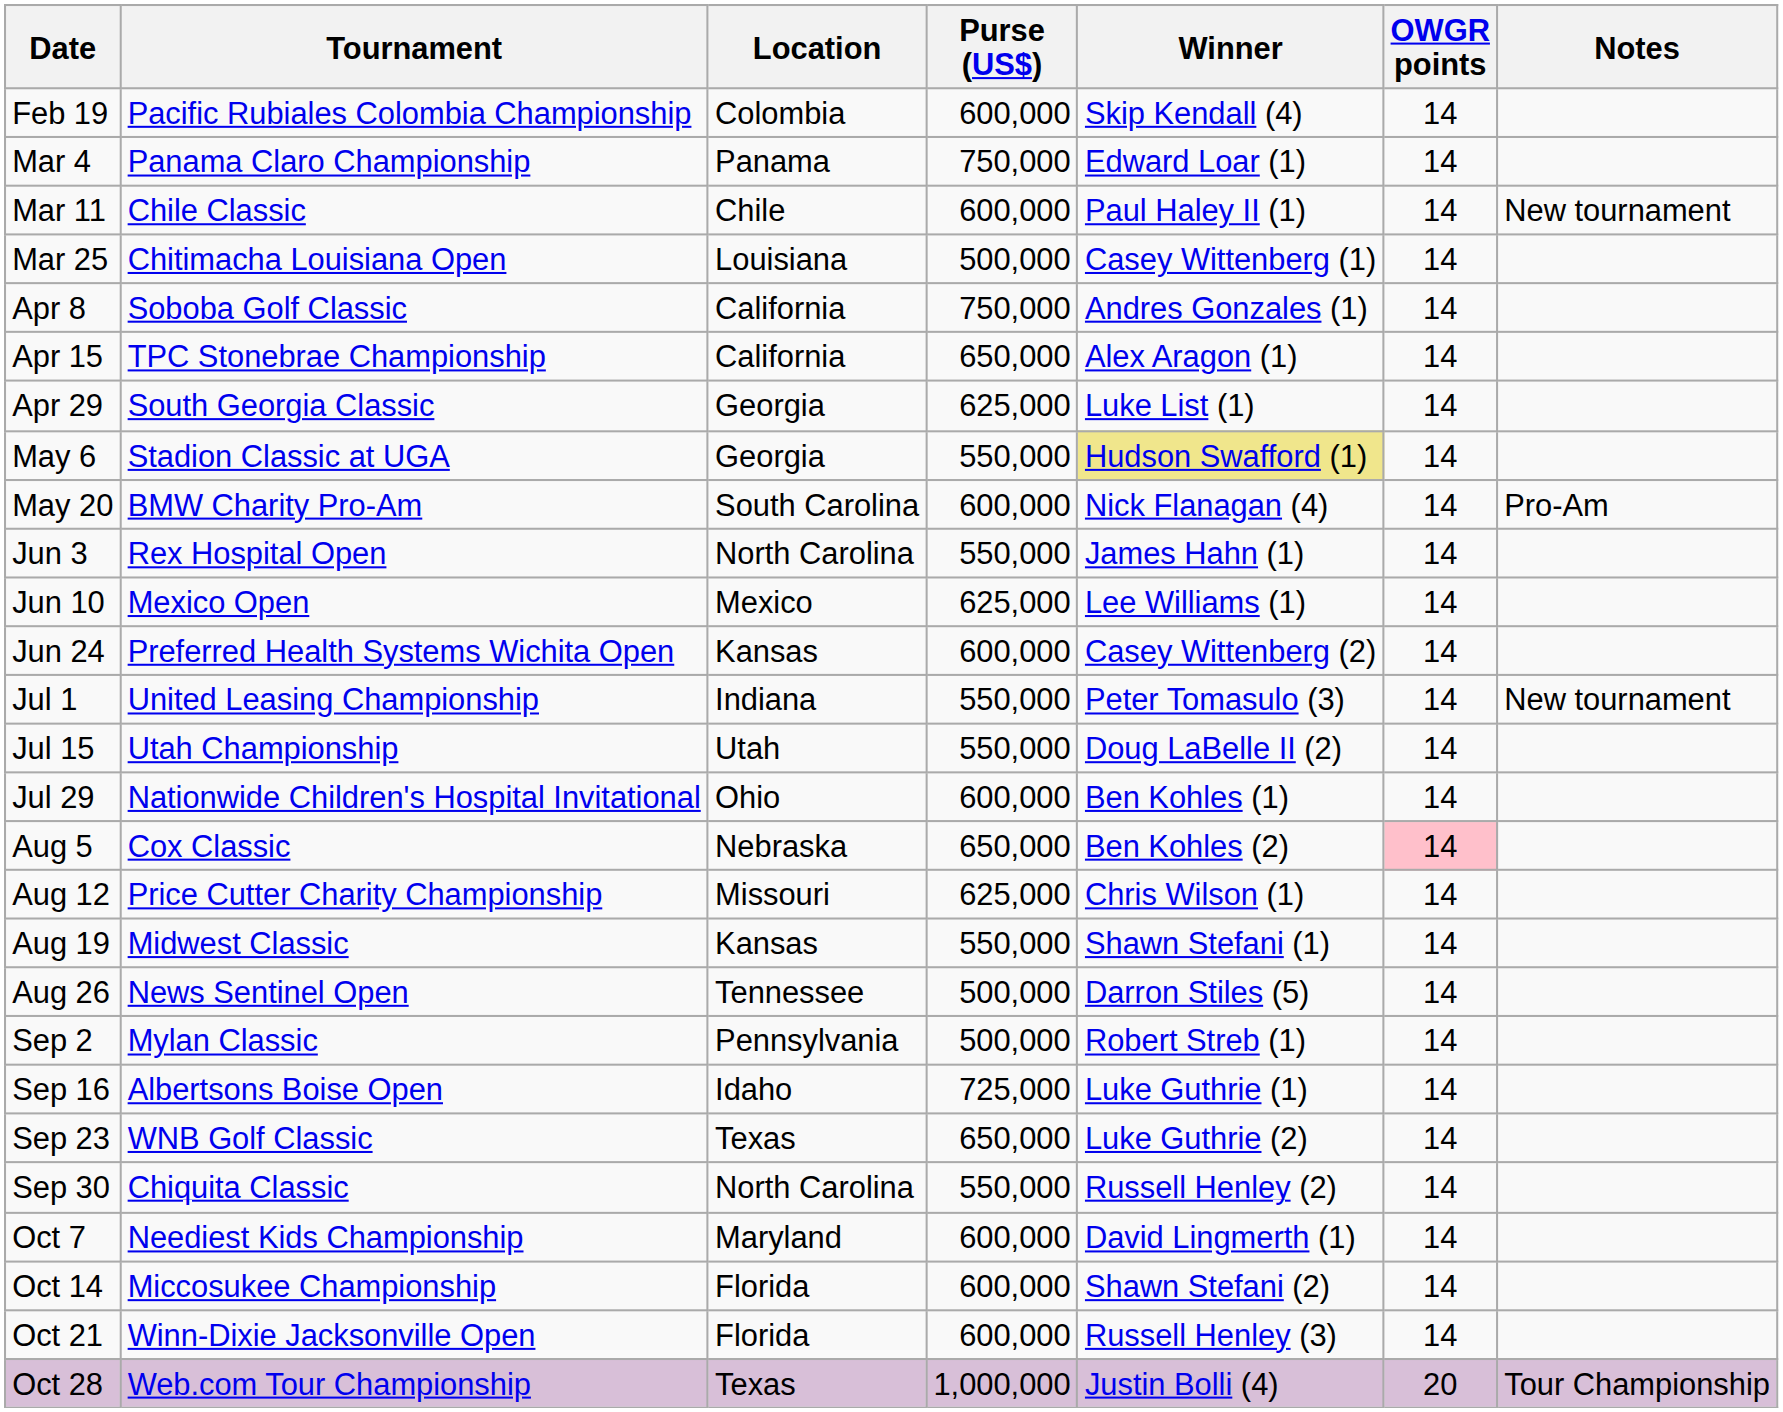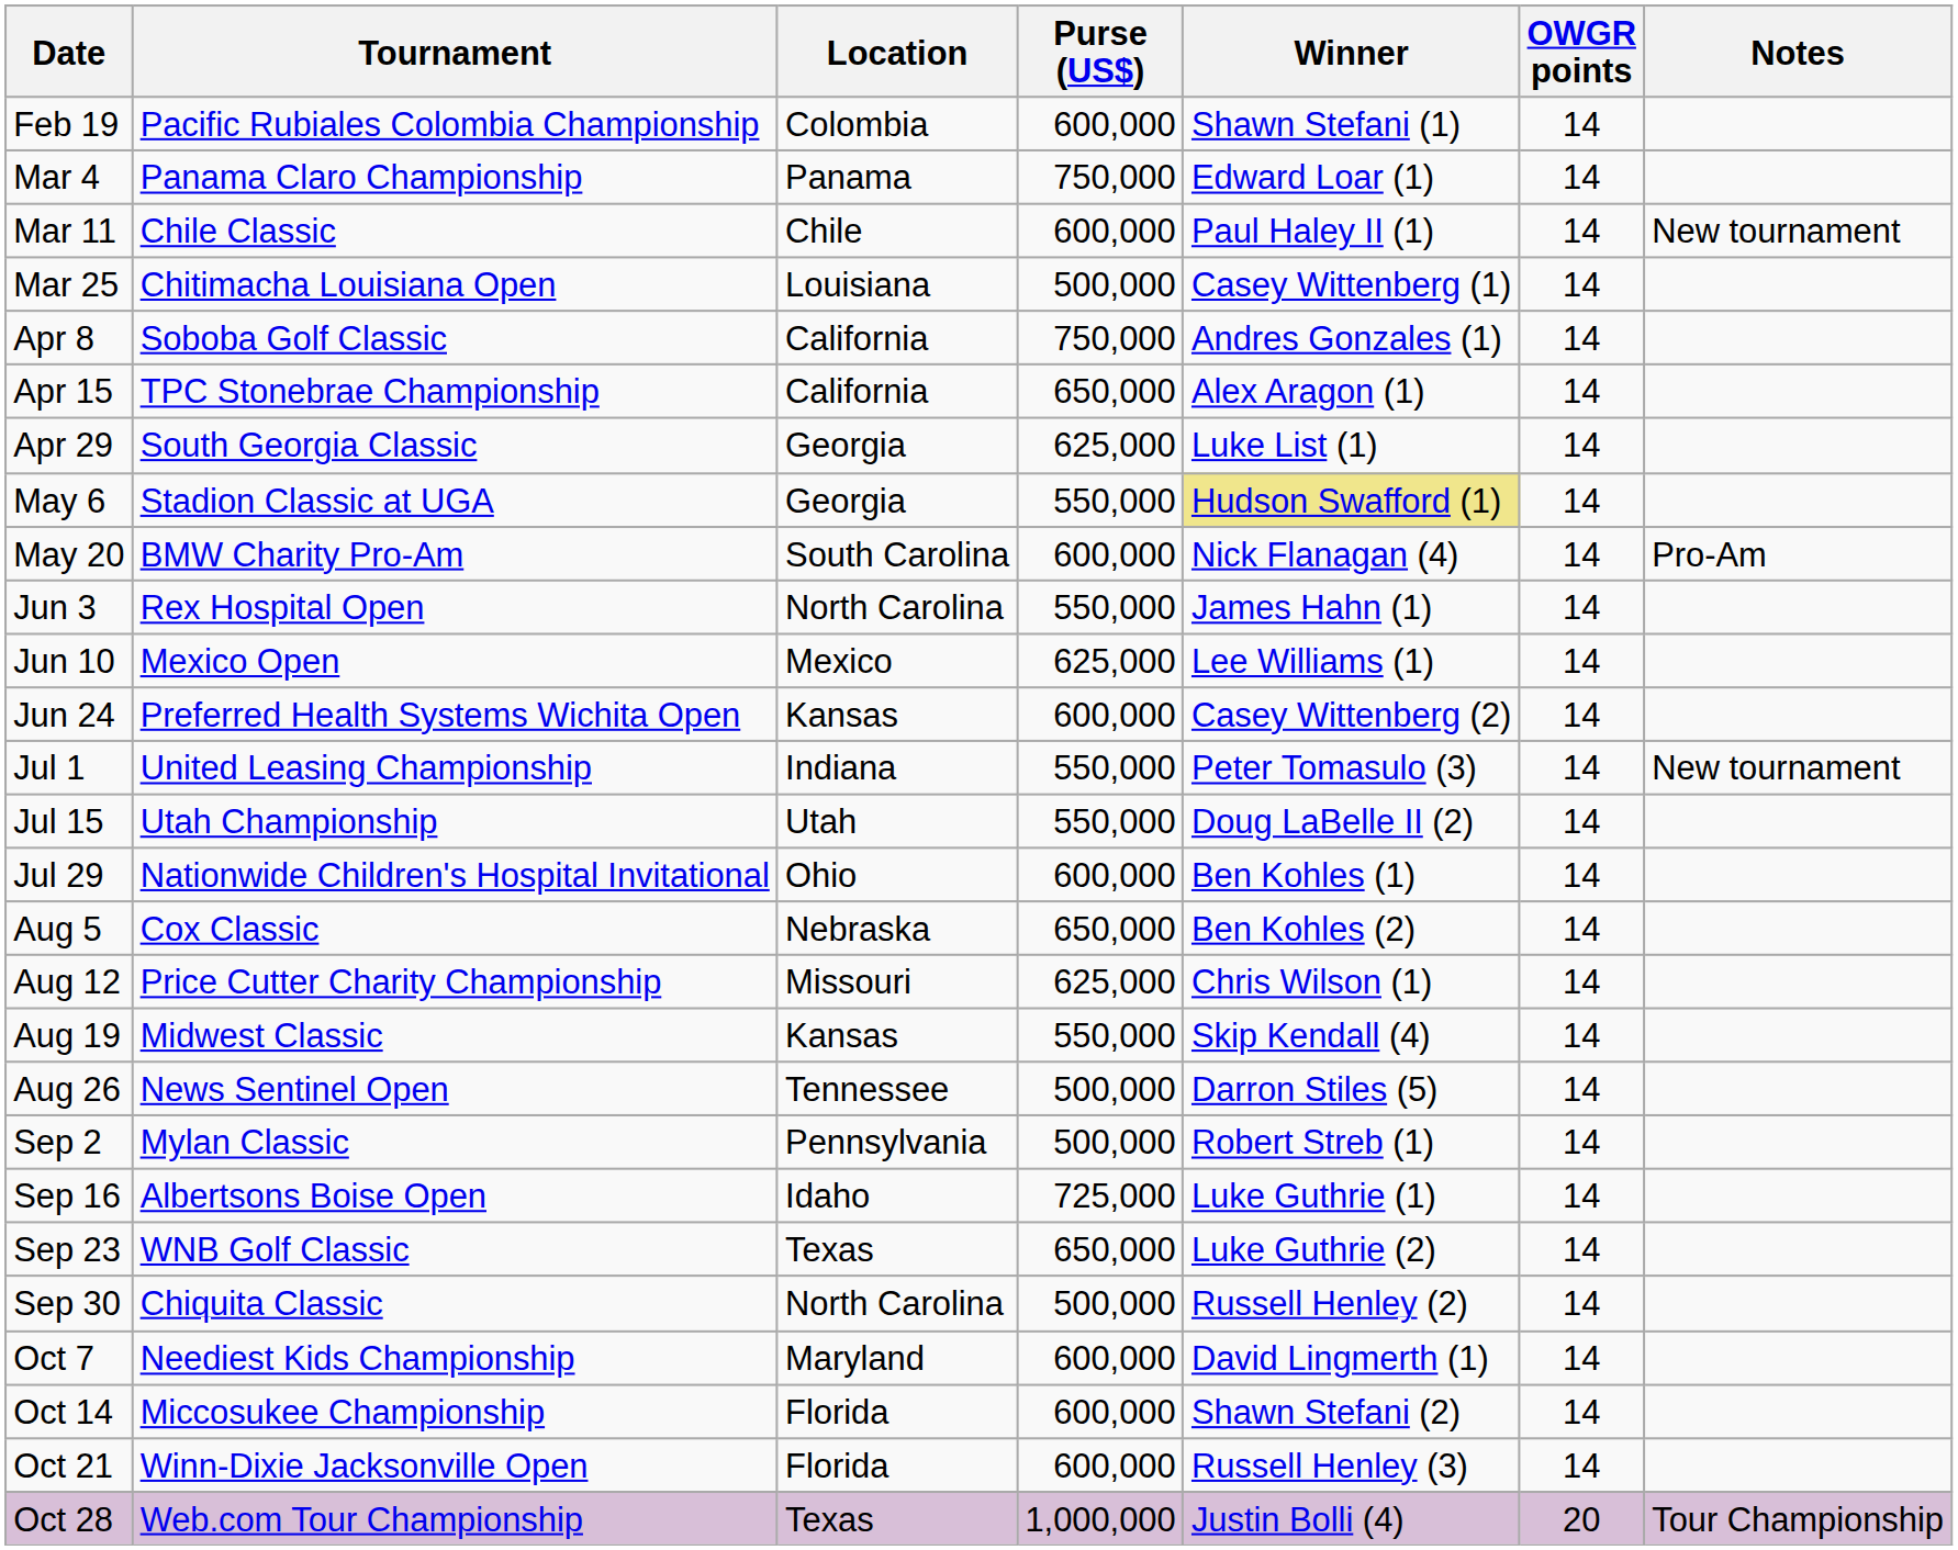Feb 19 | Winner: Skip Kendall (4) -> Shawn Stefani (1)
Aug 5 | OWGR points: pink background -> no background
Aug 19 | Winner: Shawn Stefani (1) -> Skip Kendall (4)
Sep 30 | Purse (US$): 550,000 -> 500,000
